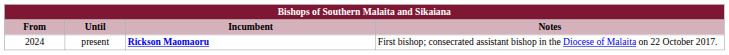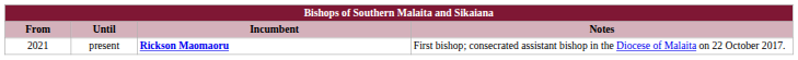present | From: 2024 -> 2021
